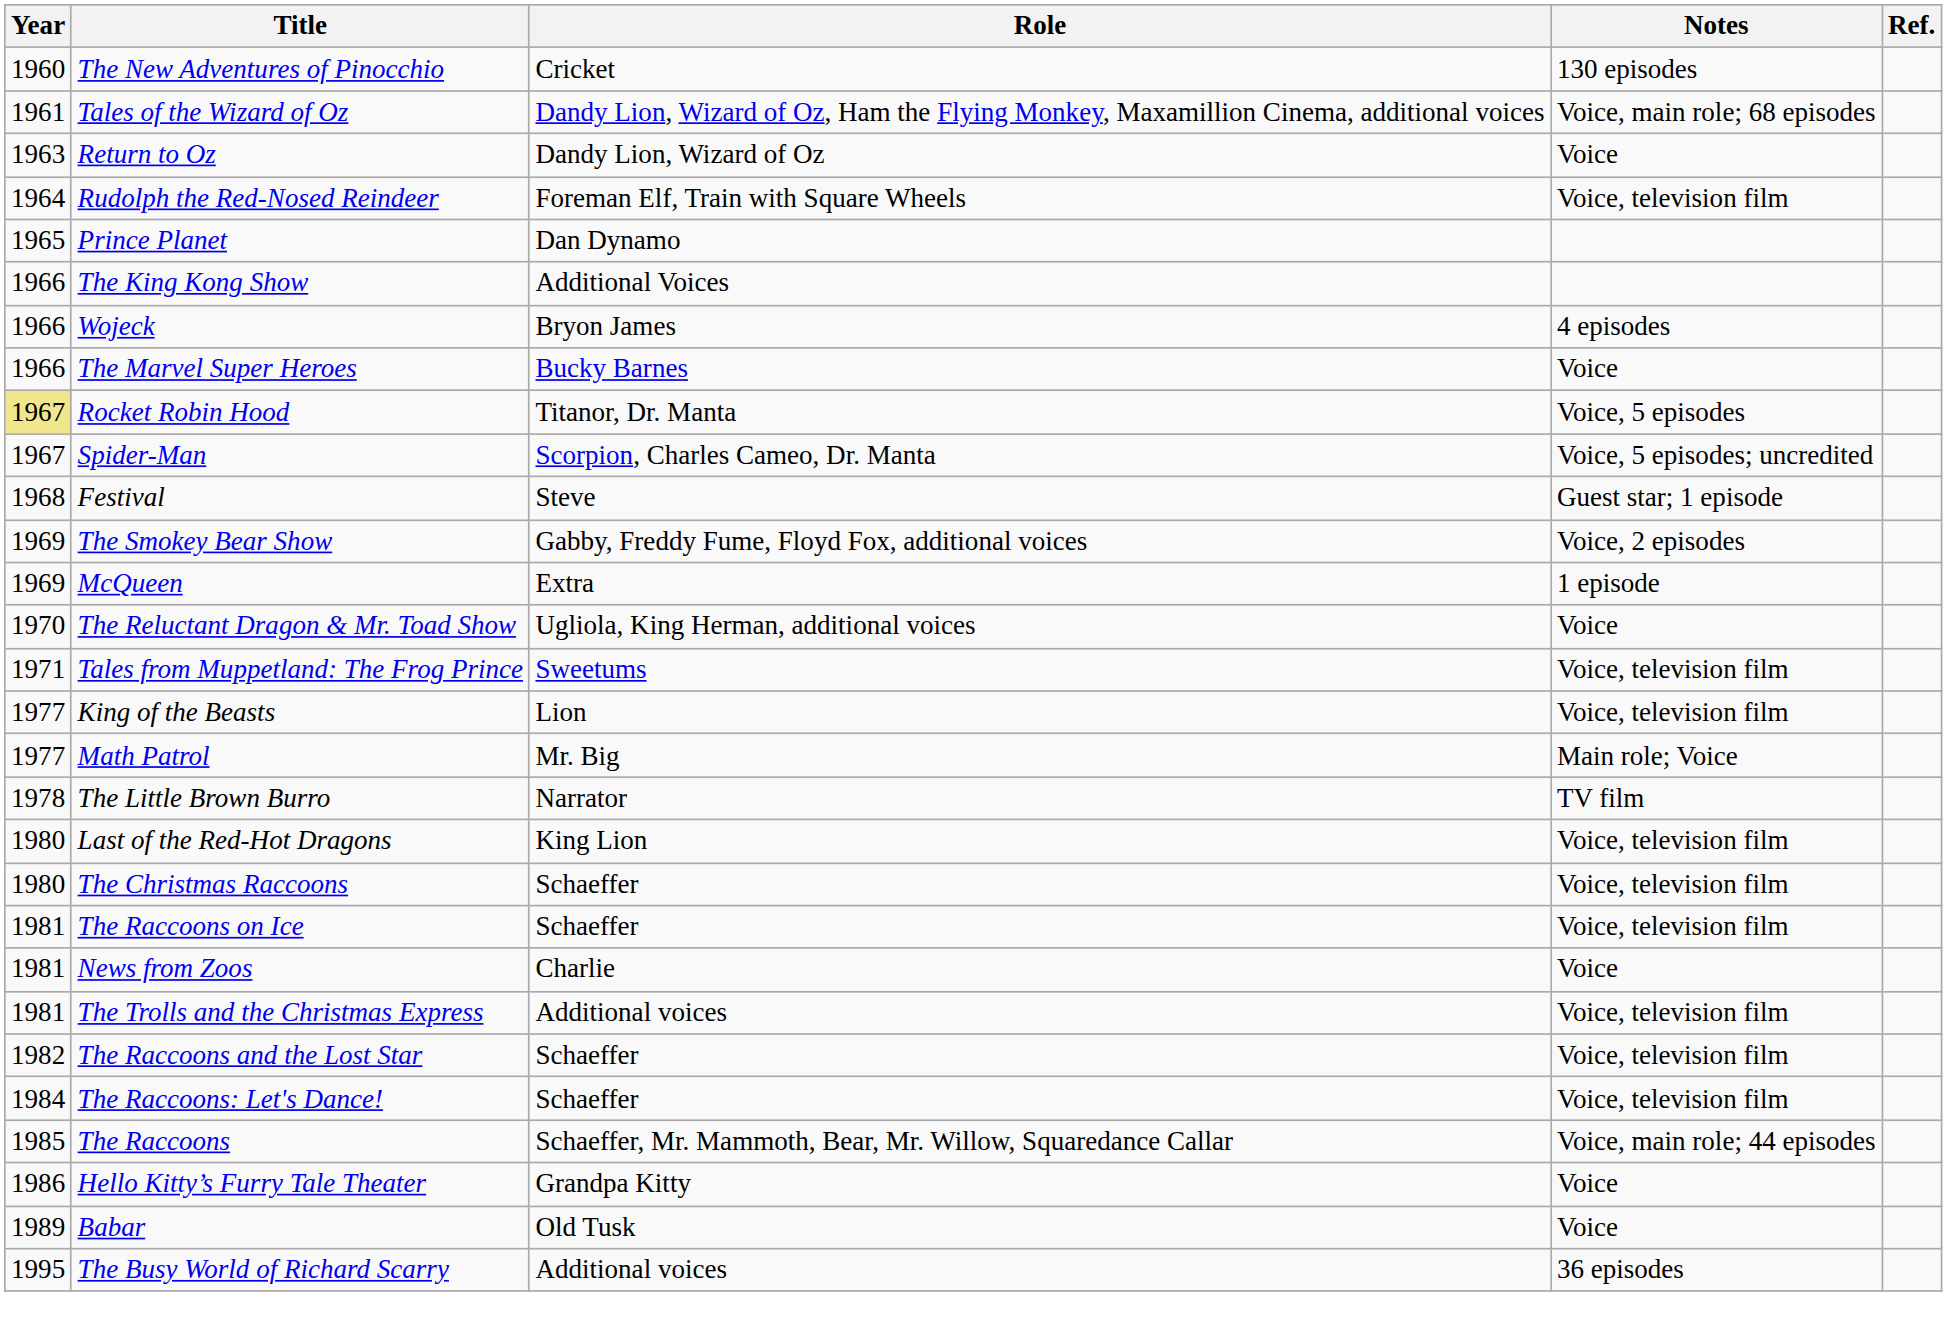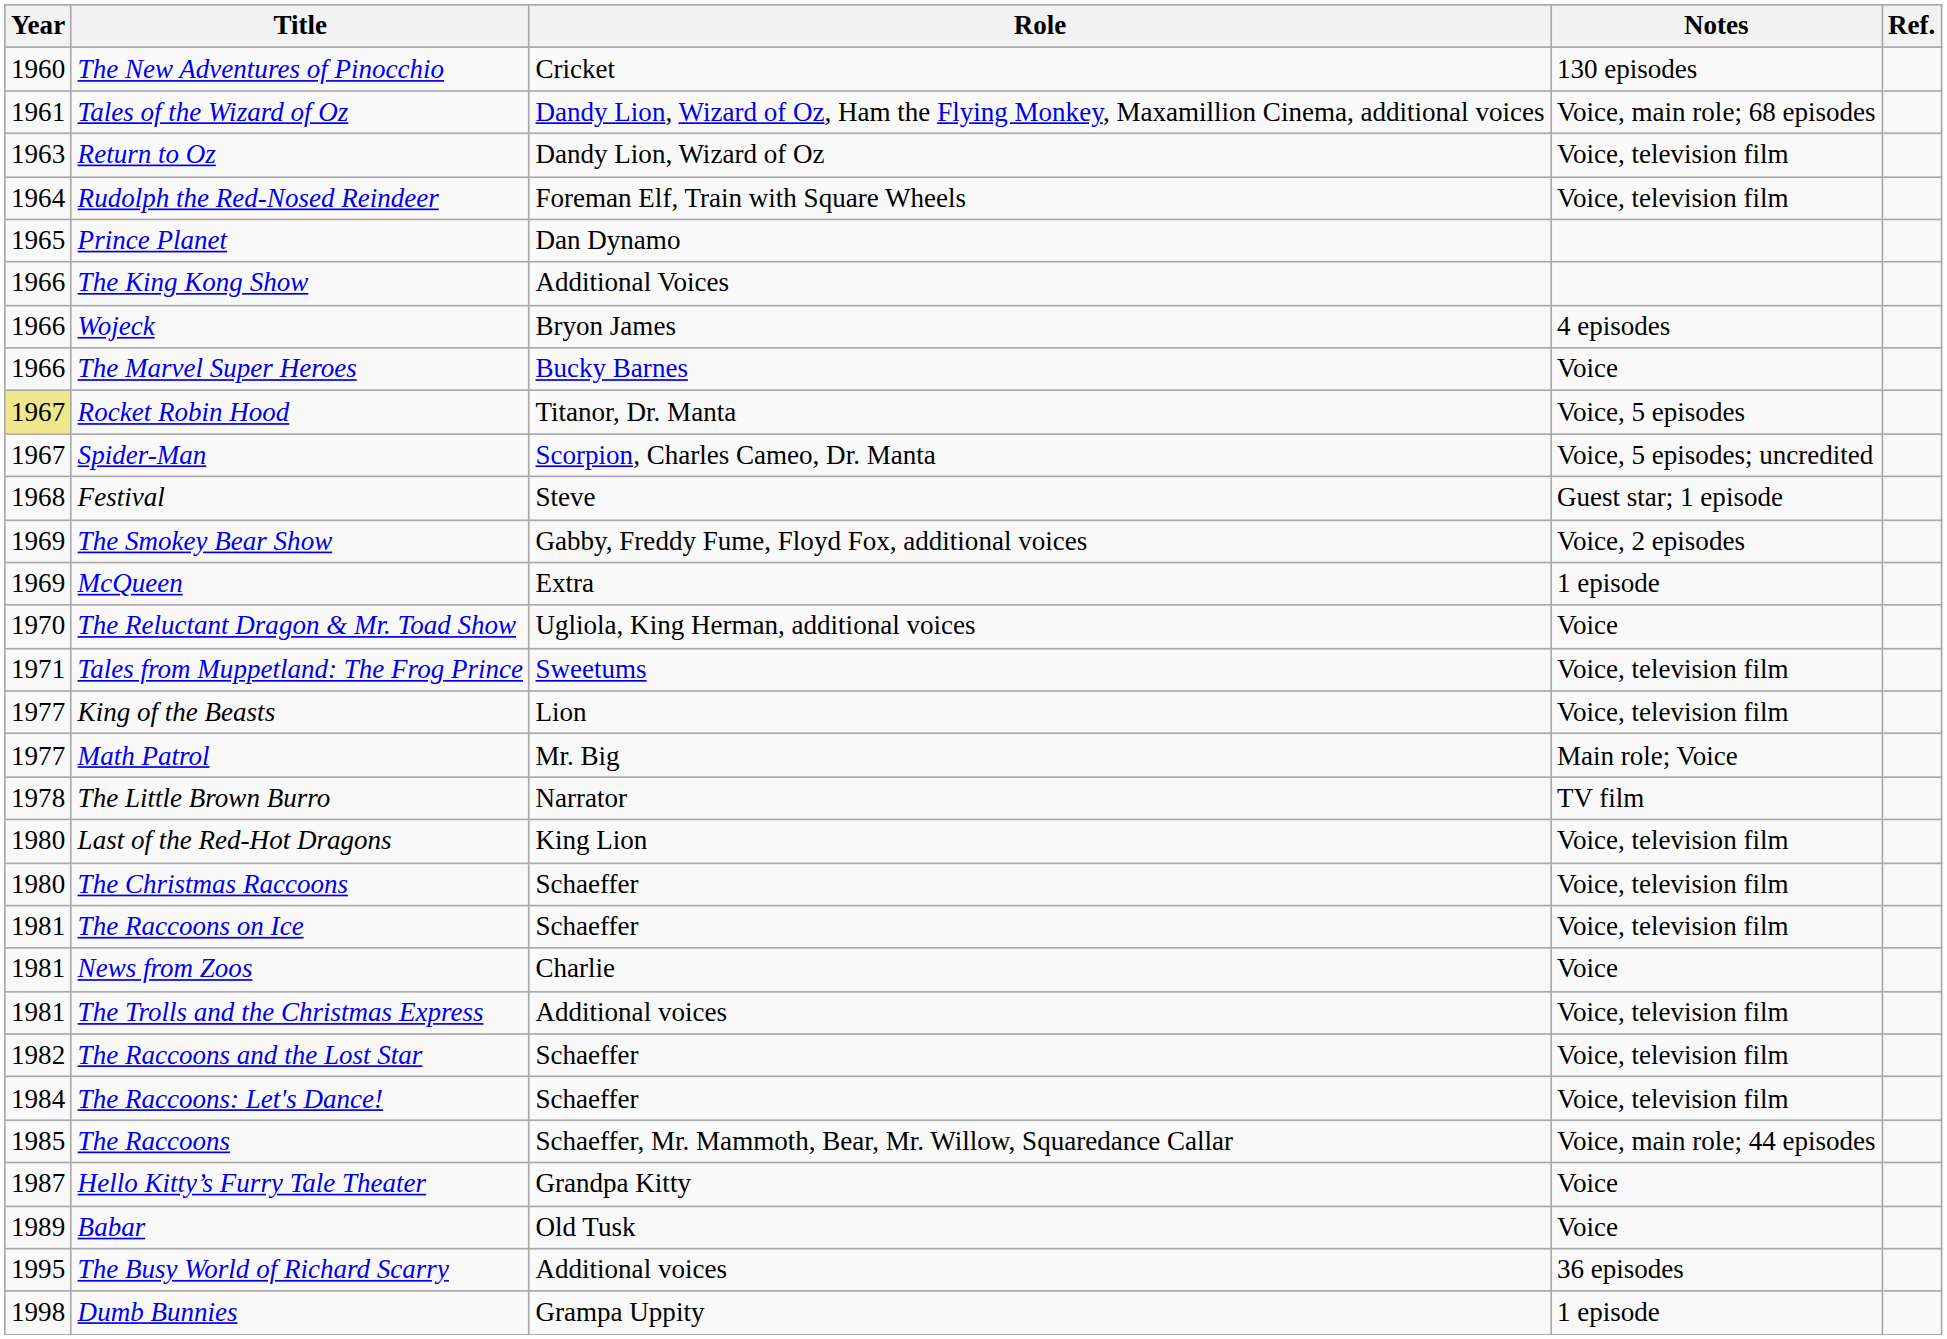Return to Oz | Notes: Voice -> Voice, television film
Hello Kitty’s Furry Tale Theater | Year: 1986 -> 1987
+ row: 1998 | Dumb Bunnies | Grampa Uppity | 1 episode
